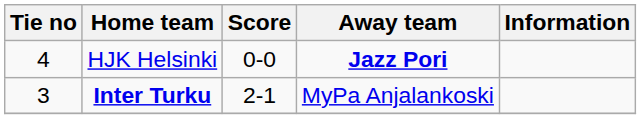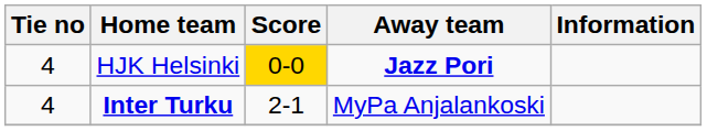HJK Helsinki | Score: no background -> gold background
Inter Turku | Tie no: 3 -> 4
